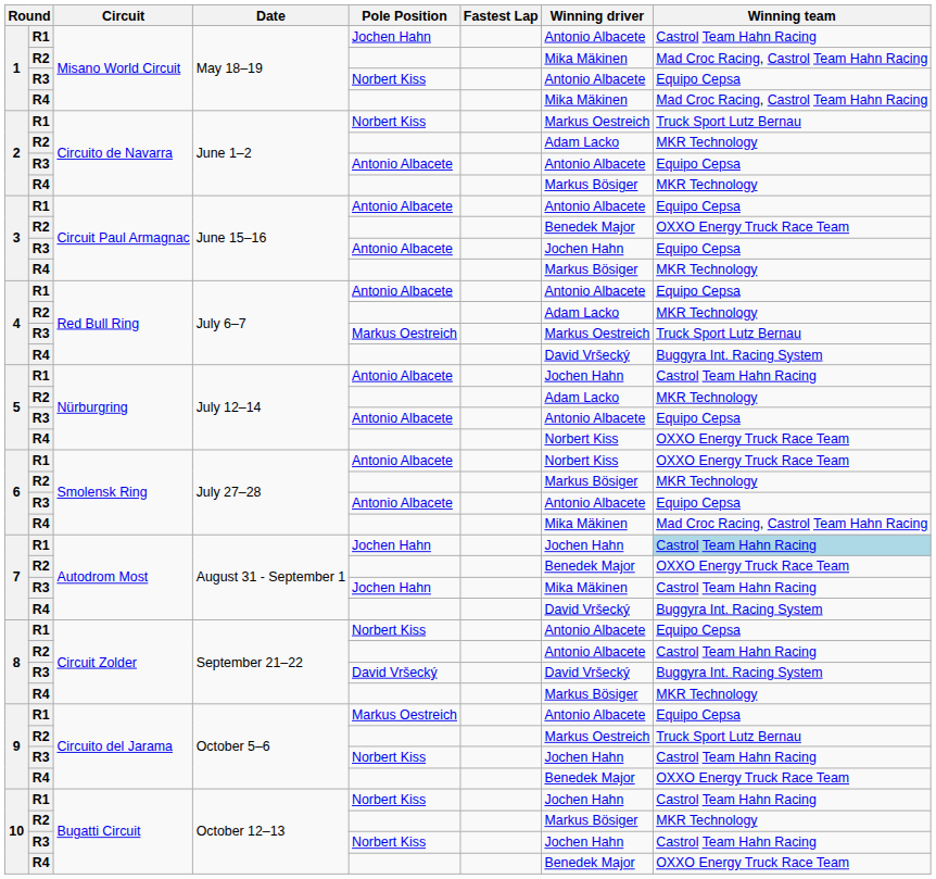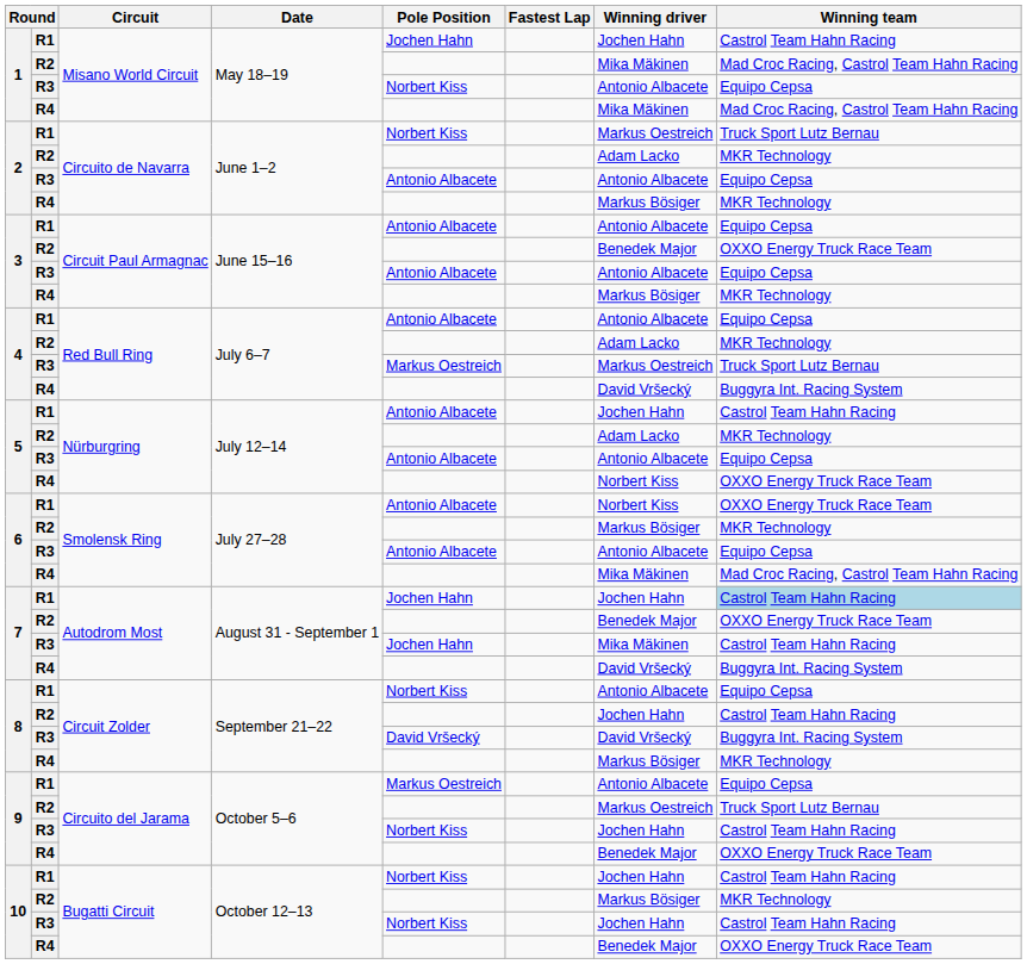1 / R1 | Winning driver: Antonio Albacete -> Jochen Hahn
3 / R3 | Winning driver: Jochen Hahn -> Antonio Albacete
8 / R2 | Winning driver: Antonio Albacete -> Jochen Hahn
